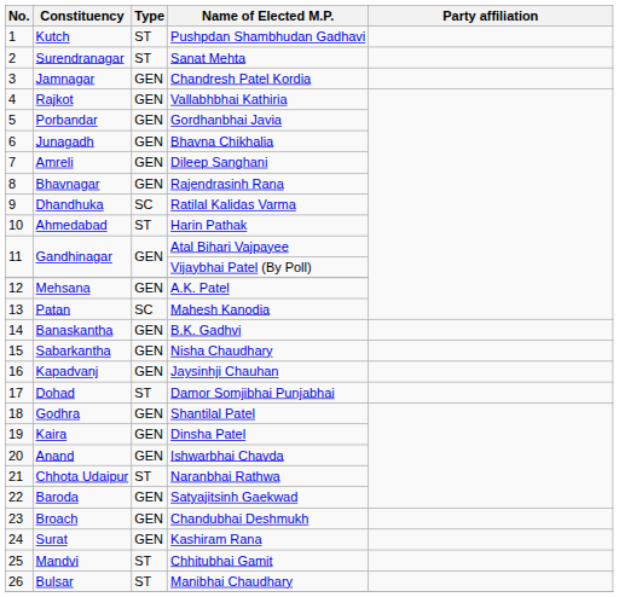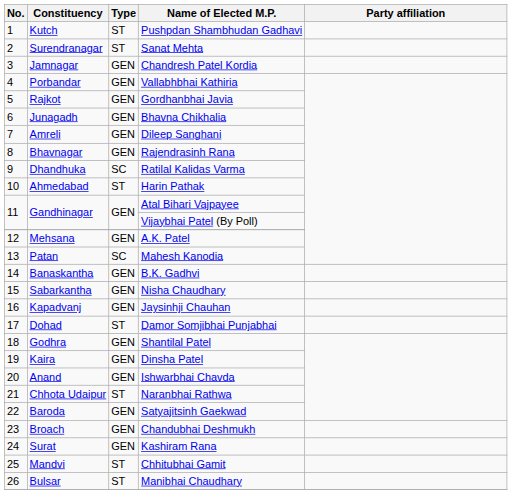Vallabhbhai Kathiria | Constituency: Rajkot -> Porbandar
Gordhanbhai Javia | Constituency: Porbandar -> Rajkot
